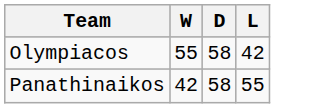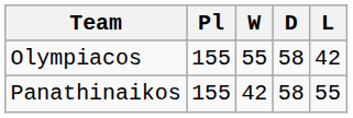+ column: Pl | 155 | 155
